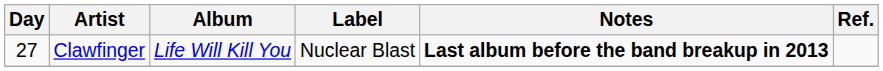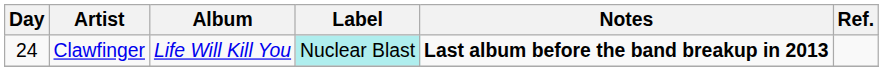Clawfinger | Day: 27 -> 24
Clawfinger | Label: no background -> paleturquoise background
